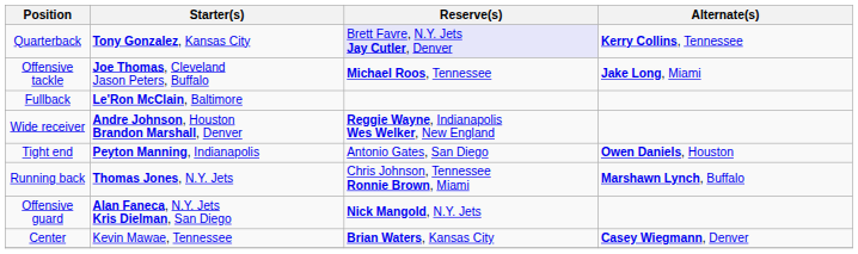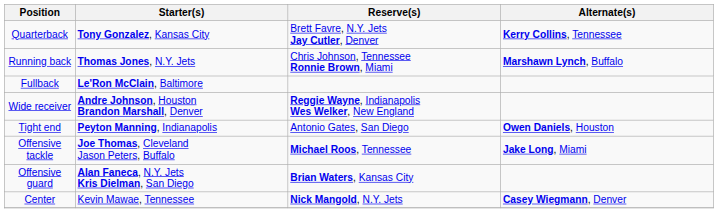Quarterback | Reserve(s): lavender background -> no background
rows swapped: Running back <-> Offensive tackle
Offensive guard | Reserve(s): Nick Mangold, N.Y. Jets -> Brian Waters, Kansas City
Center | Reserve(s): Brian Waters, Kansas City -> Nick Mangold, N.Y. Jets
